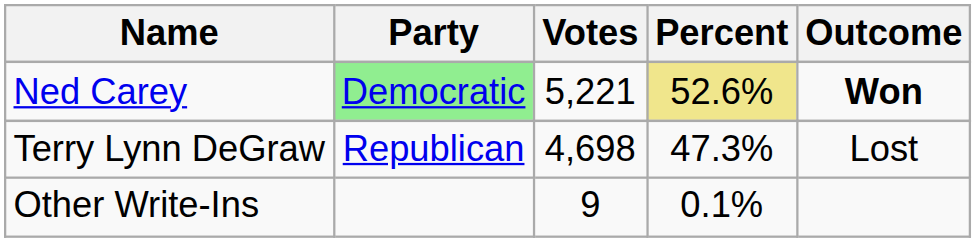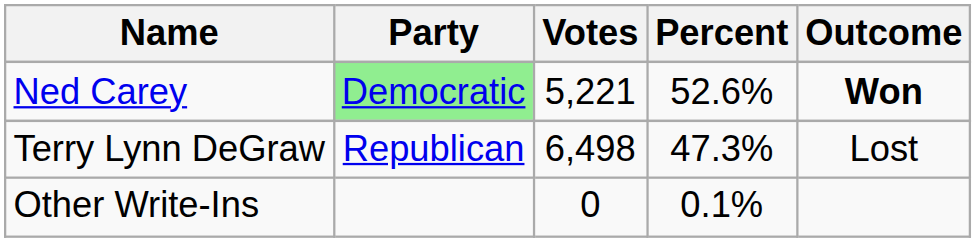Ned Carey | Percent: khaki background -> no background
Terry Lynn DeGraw | Votes: 4,698 -> 6,498
Other Write-Ins | Votes: 9 -> 0
